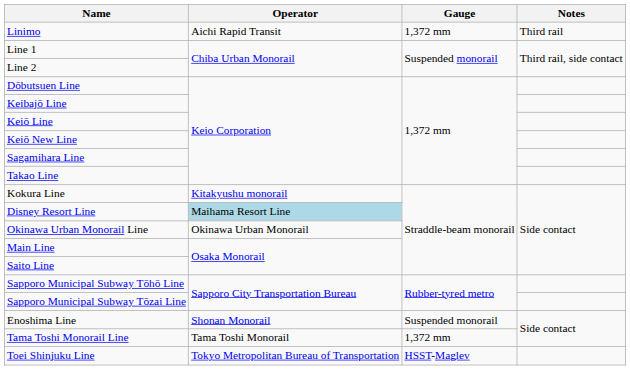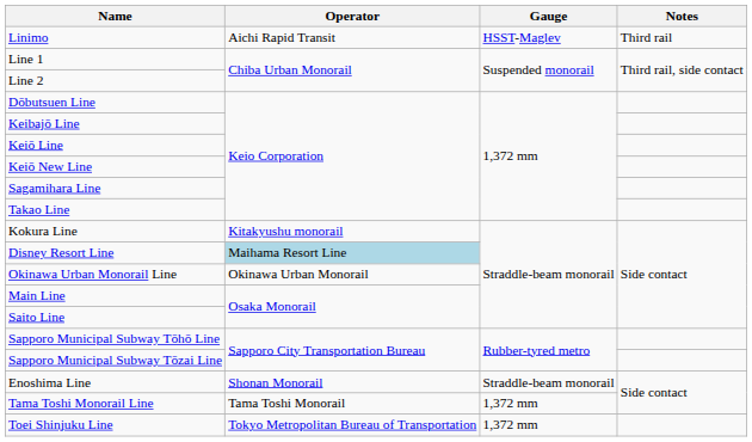Linimo | Gauge: 1,372 mm -> HSST-Maglev
Enoshima Line | Gauge: Suspended monorail -> Straddle-beam monorail
Toei Shinjuku Line | Gauge: HSST-Maglev -> 1,372 mm
